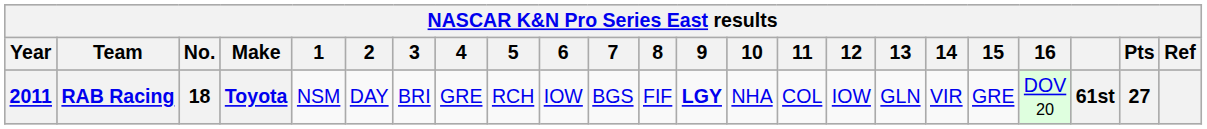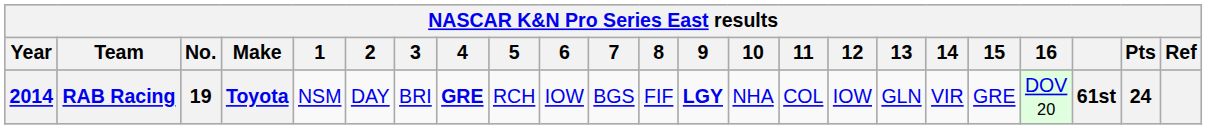RAB Racing | Year: 2011 -> 2014
RAB Racing | No.: 18 -> 19
RAB Racing | 4: normal -> bold
RAB Racing | Pts: 27 -> 24
